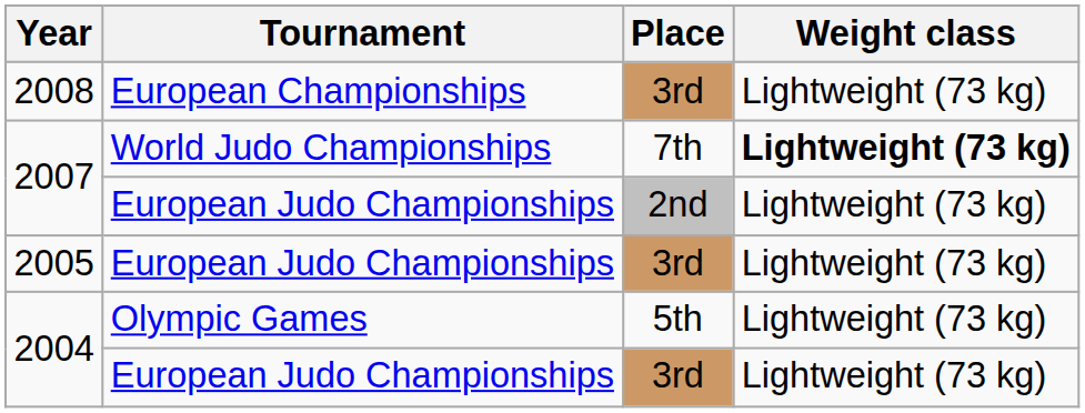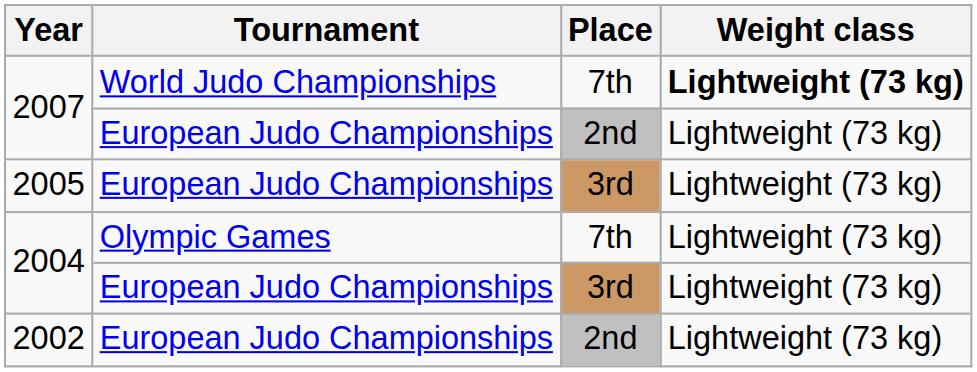- row: 2008 | European Championships | 3rd | Lightweight (73 kg)
2004 / Olympic Games | Place: 5th -> 7th
+ row: 2002 | European Judo Championships | 2nd | Lightweight (73 kg)
